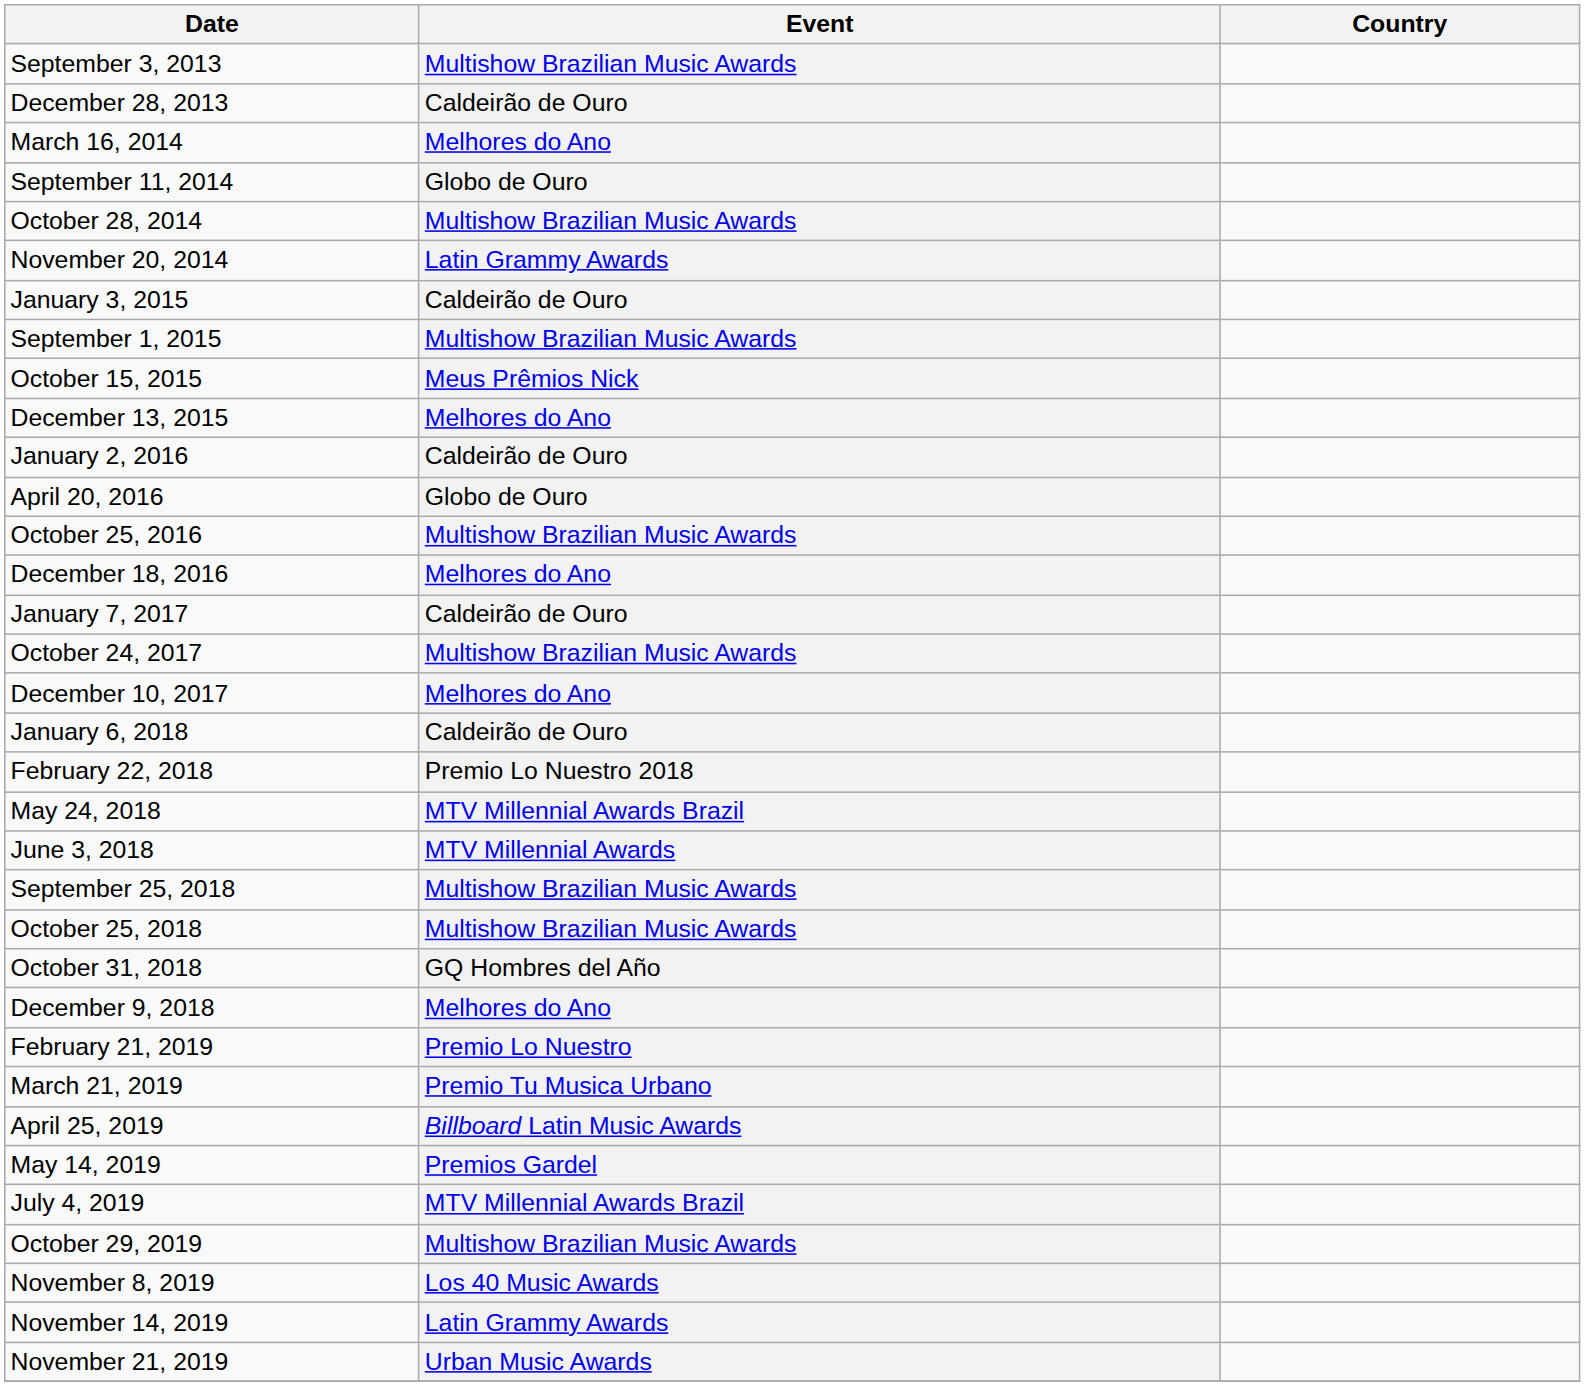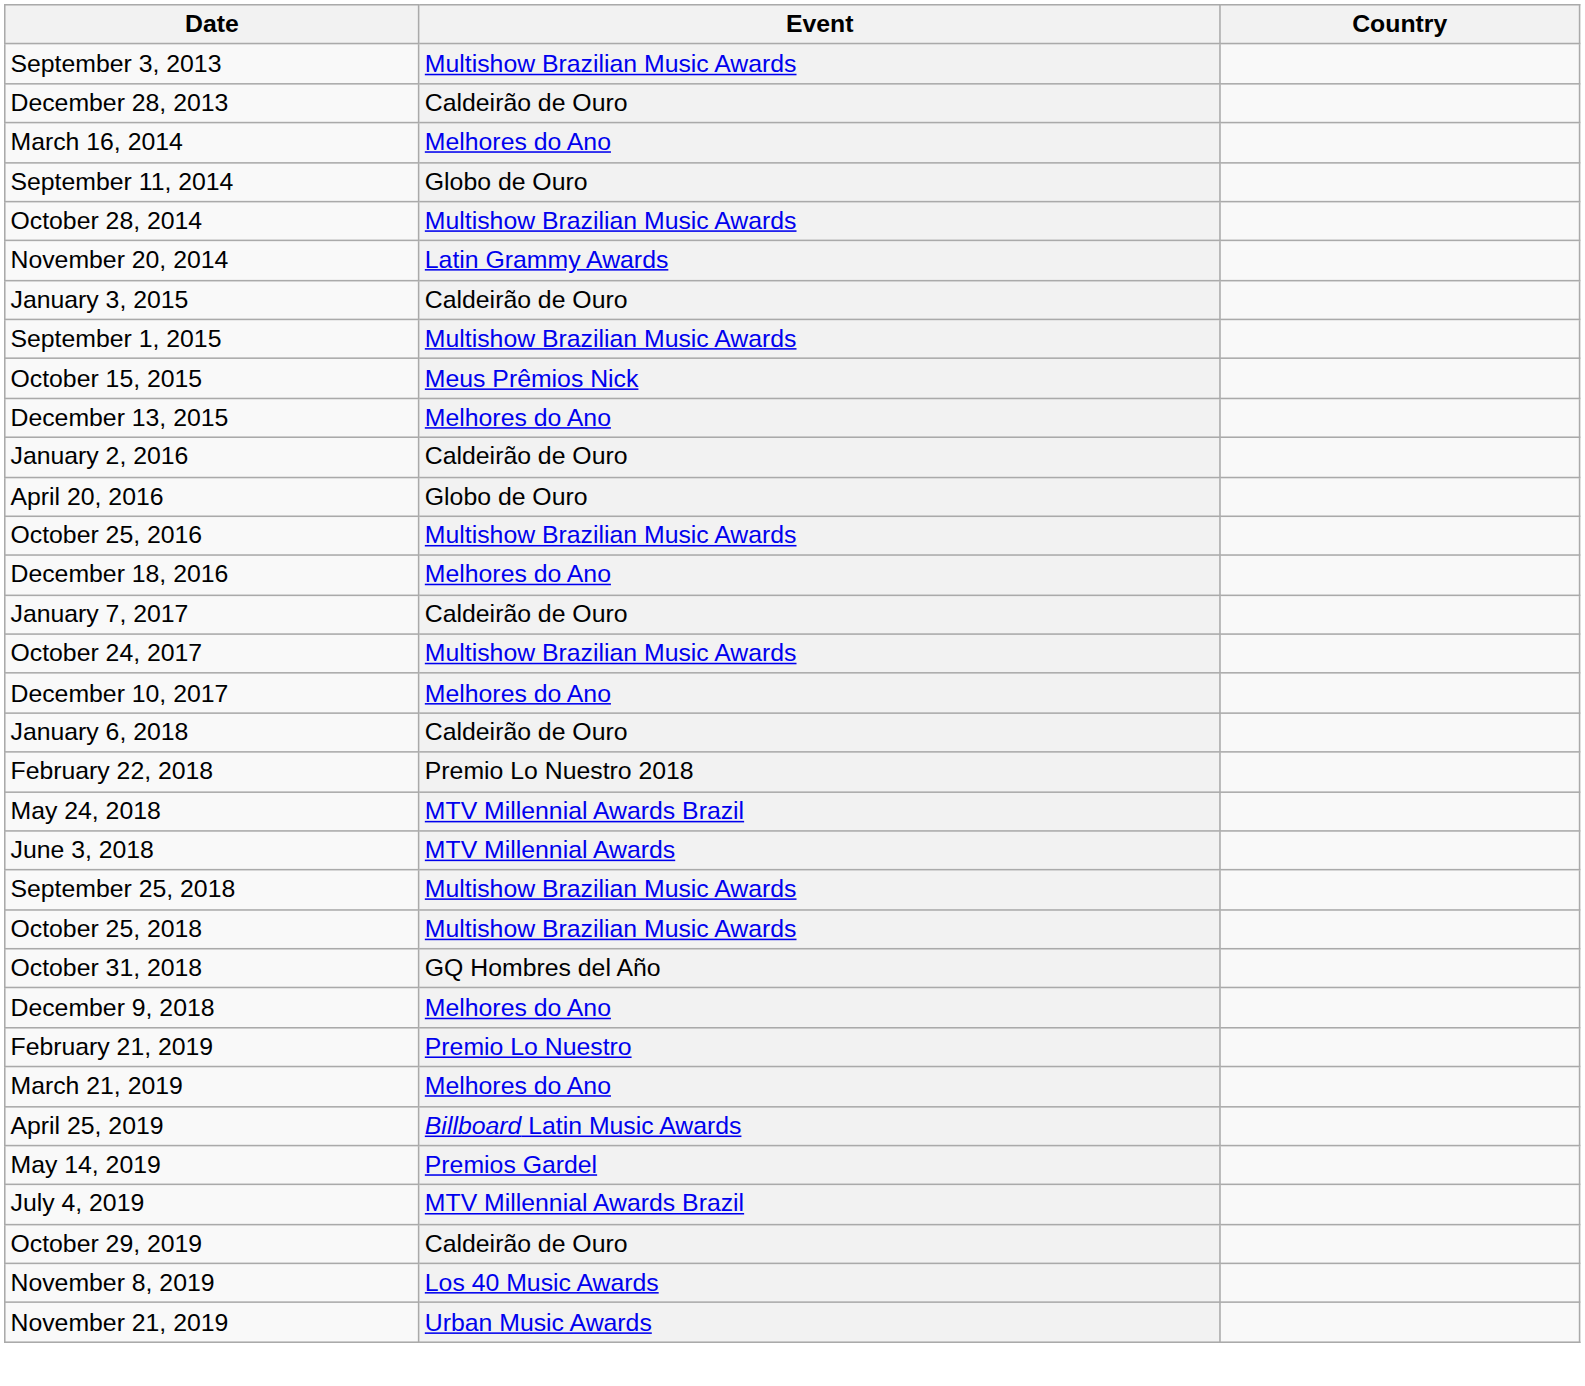March 21, 2019 | Event: Premio Tu Musica Urbano -> Melhores do Ano
October 29, 2019 | Event: Multishow Brazilian Music Awards -> Caldeirão de Ouro
- row: November 14, 2019 | Latin Grammy Awards
